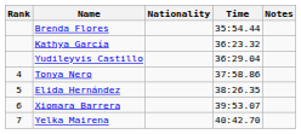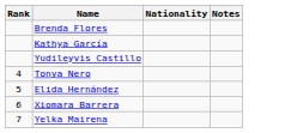- column: Time | 35:54.44 | 36:23.32 | 36:29.04 | 37:58.86 | 38:26.35 | 39:53.07 | 40:42.70
